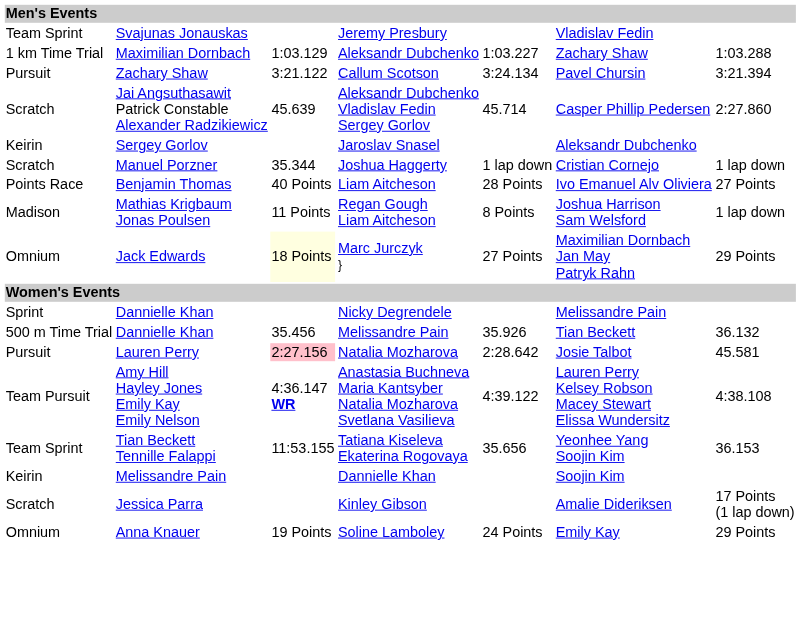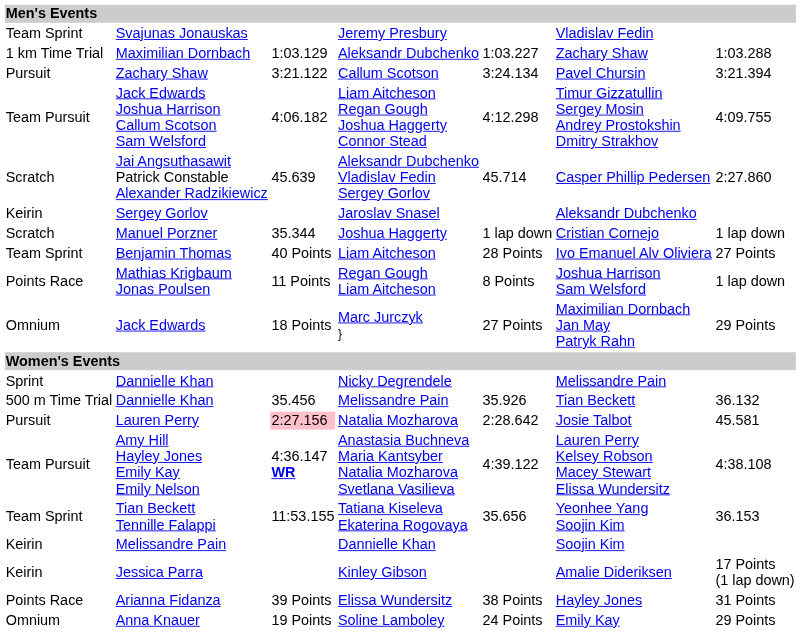+ row: Team Pursuit | Jack Edwards Joshua Harrison Callum Scotson Sam Welsford | 4:06.182 | Liam Aitcheson Regan Gough Joshua Haggerty Connor Stead | 4:12.298 | Timur Gizzatullin Sergey Mosin Andrey Prostokshin Dmitry Strakhov | 4:09.755
Liam Aitcheson | column 1: Points Race -> Team Sprint
Regan Gough Liam Aitcheson | column 1: Madison -> Points Race
Marc Jurczyk } | column 3: lightyellow background -> no background
Kinley Gibson | column 1: Scratch -> Keirin
+ row: Points Race | Arianna Fidanza | 39 Points | Elissa Wundersitz | 38 Points | Hayley Jones | 31 Points
